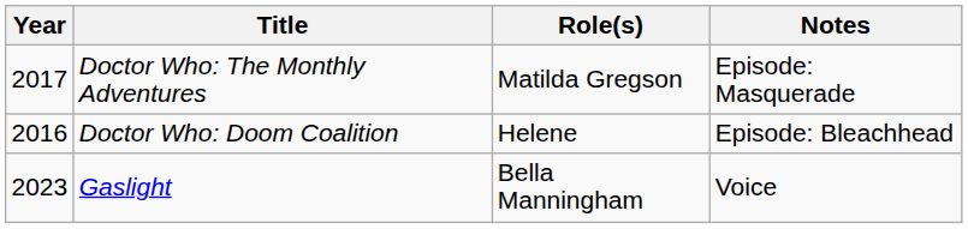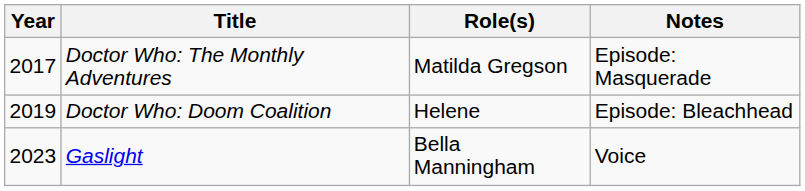Doctor Who: Doom Coalition | Year: 2016 -> 2019
